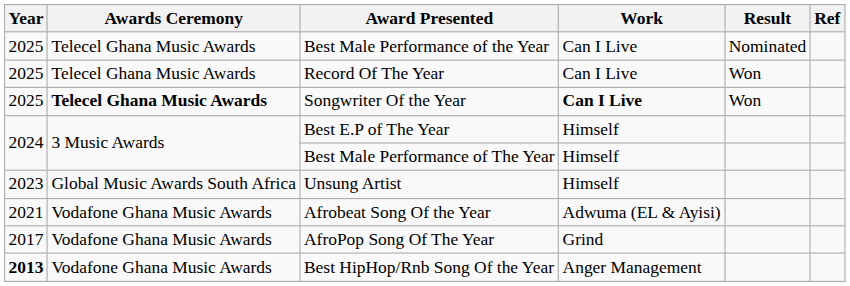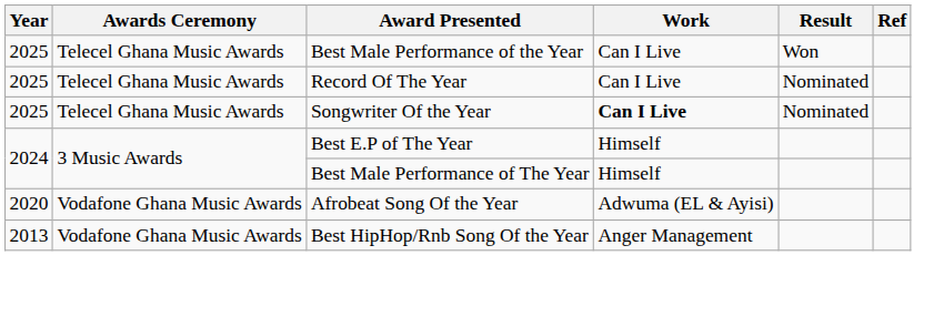Best Male Performance of the Year | Result: Nominated -> Won
Record Of The Year | Result: Won -> Nominated
Songwriter Of the Year | Awards Ceremony: bold -> normal
Songwriter Of the Year | Result: Won -> Nominated
- row: 2023 | Global Music Awards South Africa | Unsung Artist | Himself
Afrobeat Song Of the Year | Year: 2021 -> 2020
- row: 2017 | Vodafone Ghana Music Awards | AfroPop Song Of The Year | Grind
Best HipHop/Rnb Song Of the Year | Year: bold -> normal
